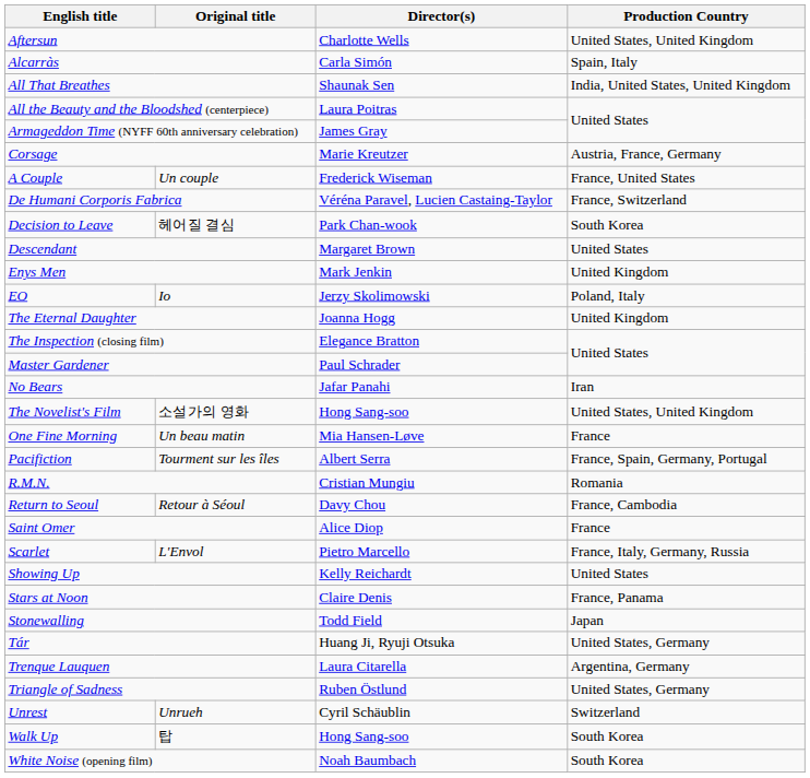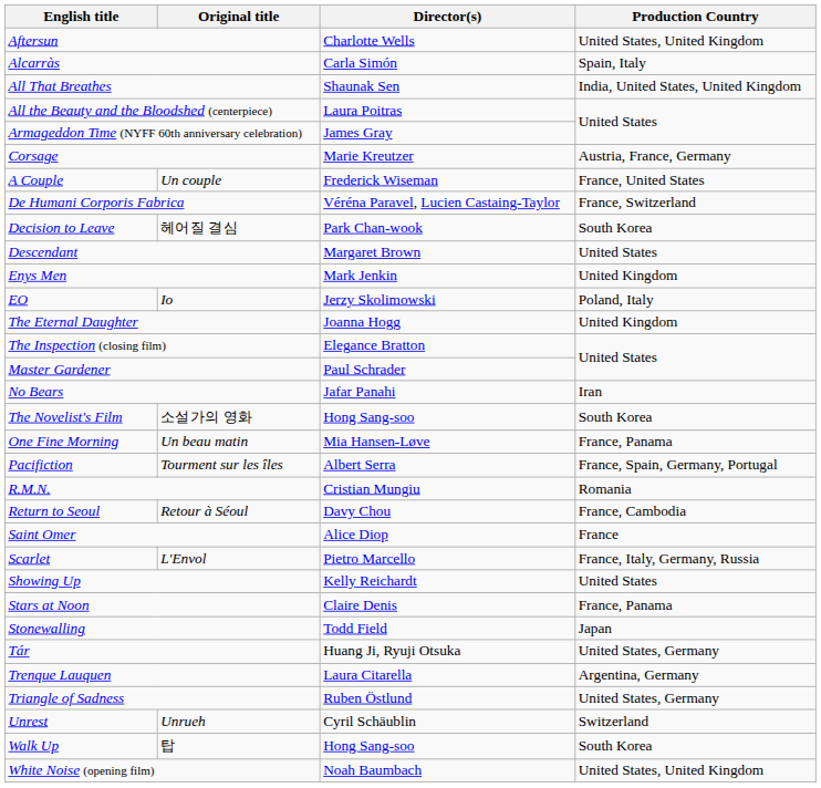The Novelist's Film | Production Country: United States, United Kingdom -> South Korea
One Fine Morning | Production Country: France -> France, Panama
White Noise (opening film) | Production Country: South Korea -> United States, United Kingdom
